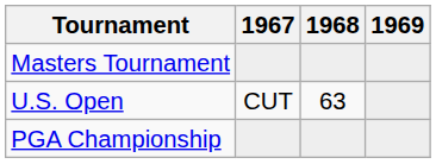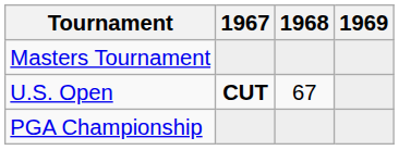U.S. Open | 1967: normal -> bold
U.S. Open | 1968: 63 -> 67
